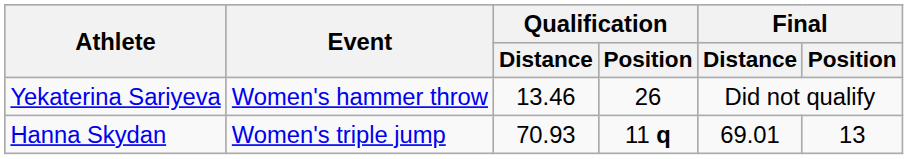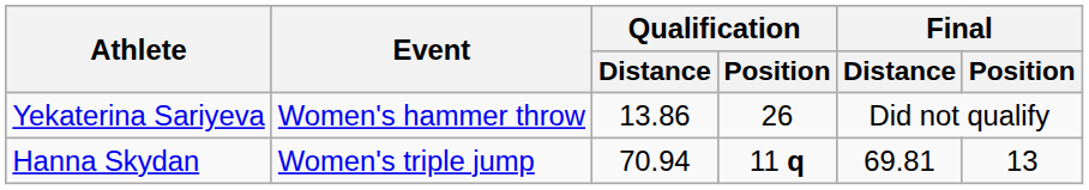Yekaterina Sariyeva | Qualification / Distance: 13.46 -> 13.86
Hanna Skydan | Qualification / Distance: 70.93 -> 70.94
Hanna Skydan | Final / Distance: 69.01 -> 69.81
